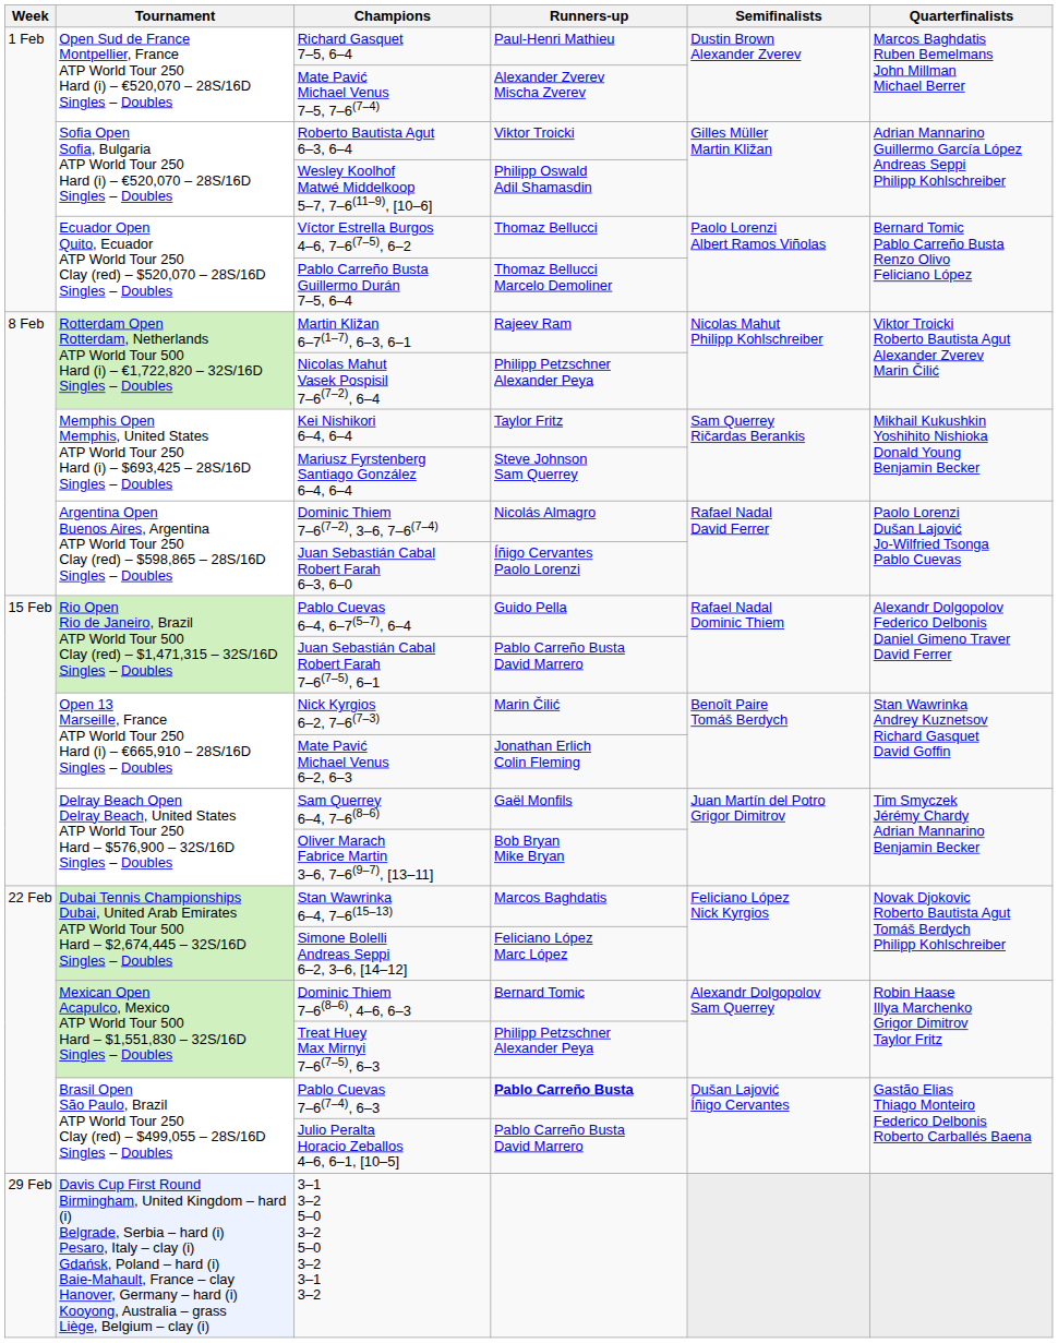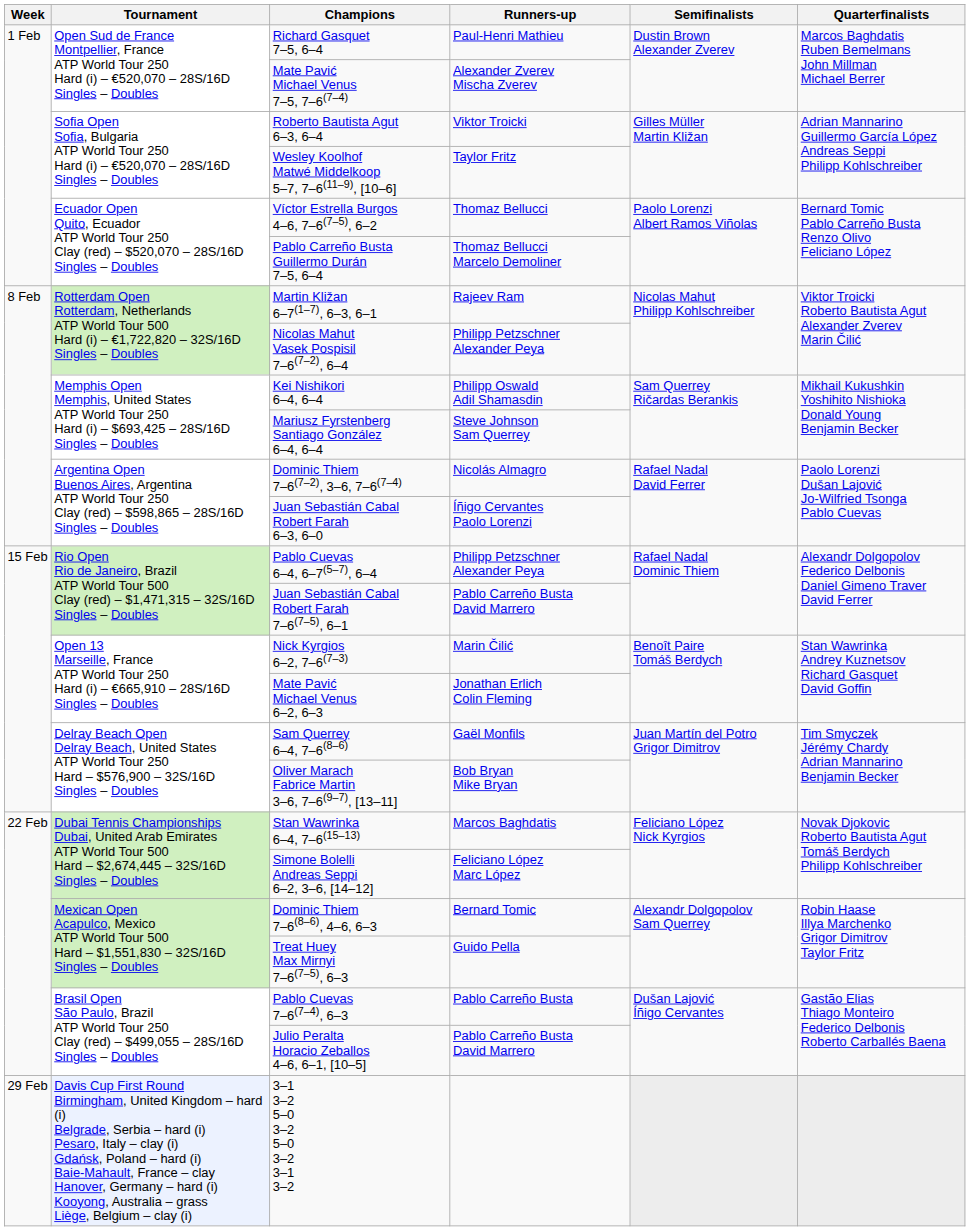Wesley Koolhof Matwé Middelkoop 5–7, 7–6(11–9), [10–6] | Runners-up: Philipp Oswald Adil Shamasdin -> Taylor Fritz
Kei Nishikori 6–4, 6–4 | Runners-up: Taylor Fritz -> Philipp Oswald Adil Shamasdin
Pablo Cuevas 6–4, 6–7(5–7), 6–4 | Runners-up: Guido Pella -> Philipp Petzschner Alexander Peya
Treat Huey Max Mirnyi 7–6(7–5), 6–3 | Runners-up: Philipp Petzschner Alexander Peya -> Guido Pella
Pablo Cuevas 7–6(7–4), 6–3 | Runners-up: bold -> normal
